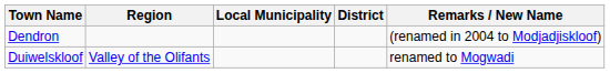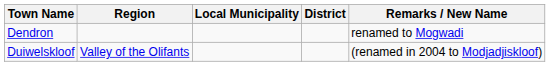Dendron | Remarks / New Name: (renamed in 2004 to Modjadjiskloof) -> renamed to Mogwadi
Duiwelskloof | Remarks / New Name: renamed to Mogwadi -> (renamed in 2004 to Modjadjiskloof)
